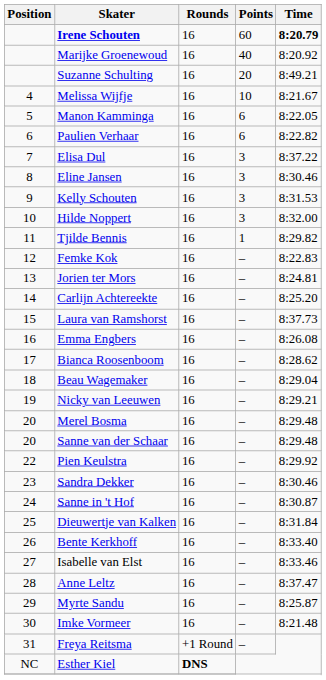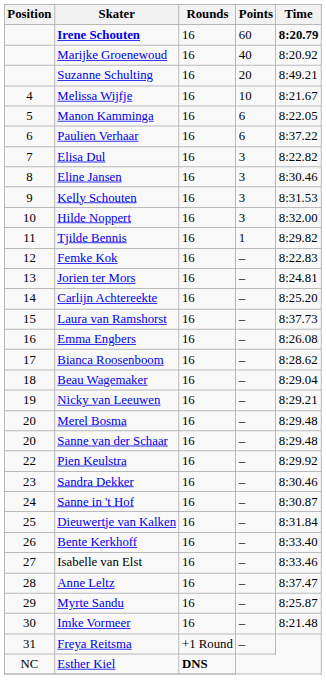Paulien Verhaar | Time: 8:22.82 -> 8:37.22
Elisa Dul | Time: 8:37.22 -> 8:22.82
